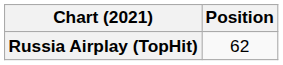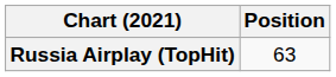Russia Airplay (TopHit) | Position: 62 -> 63
